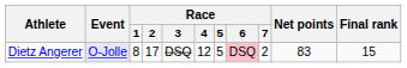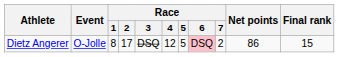Dietz Angerer | Event: lavender background -> no background
Dietz Angerer | Net points: 83 -> 86
